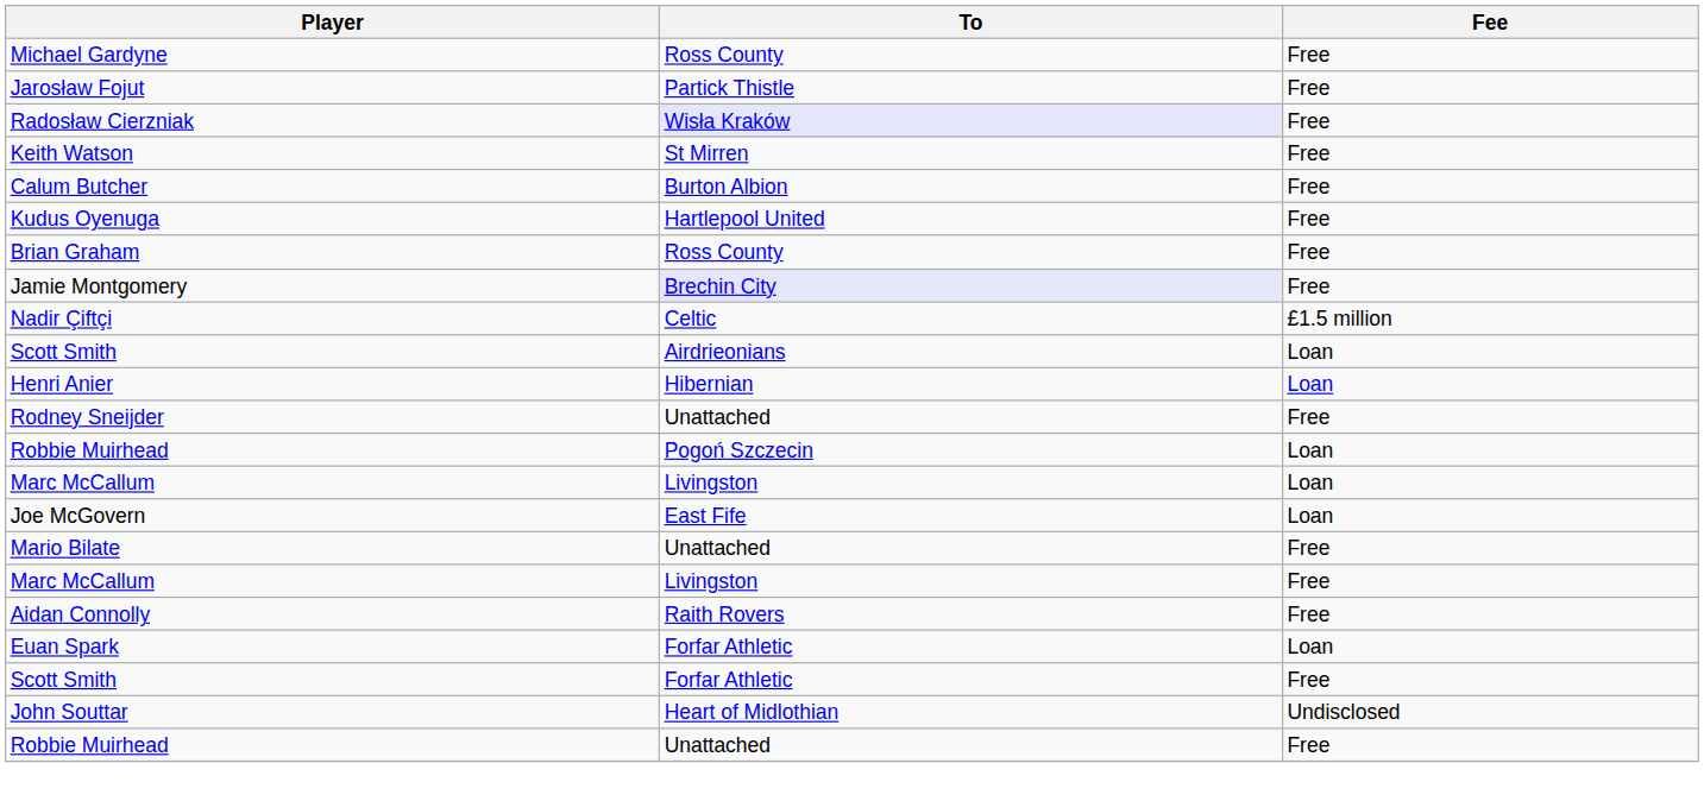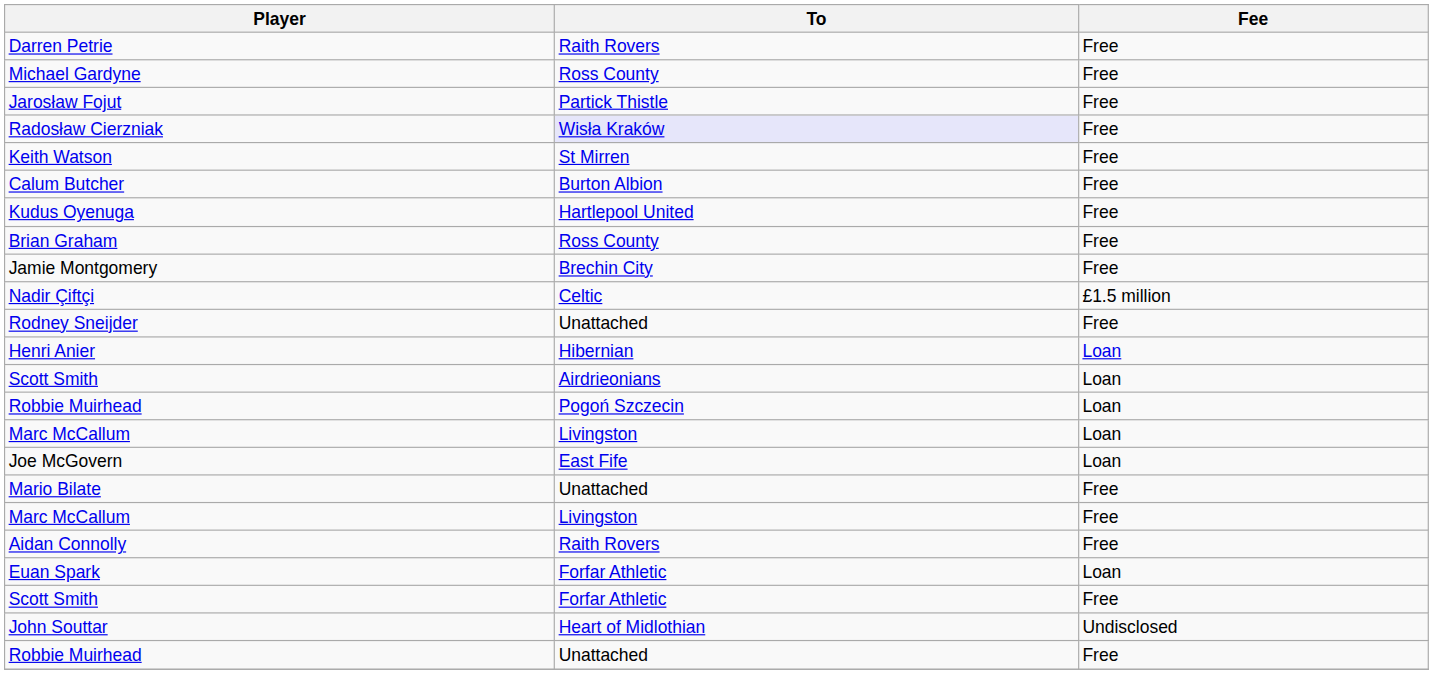+ row: Darren Petrie | Raith Rovers | Free
Jamie Montgomery | To: lavender background -> no background
rows swapped: Rodney Sneijder <-> Scott Smith / Loan
